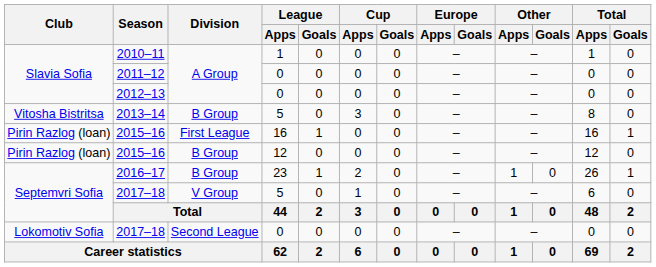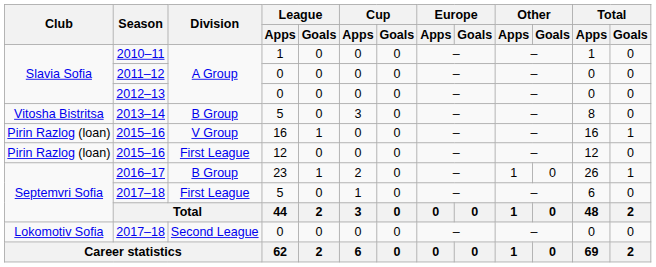2015–16 / 16 | Division: First League -> V Group
2015–16 / 12 | Division: B Group -> First League
2017–18 / 5 | Division: V Group -> First League
